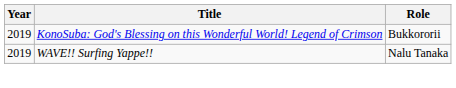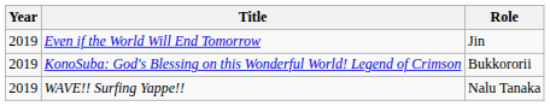+ row: 2019 | Even if the World Will End Tomorrow | Jin
